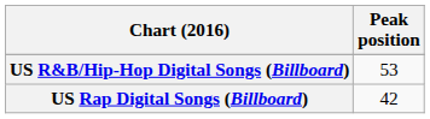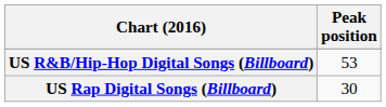US Rap Digital Songs (Billboard) | Peak position: 42 -> 30
